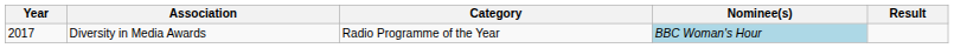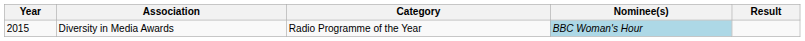Diversity in Media Awards | Year: 2017 -> 2015
